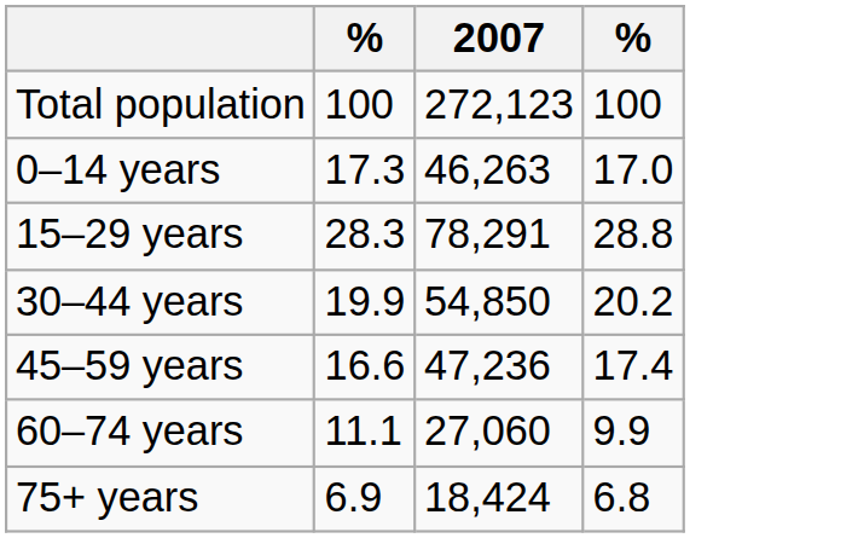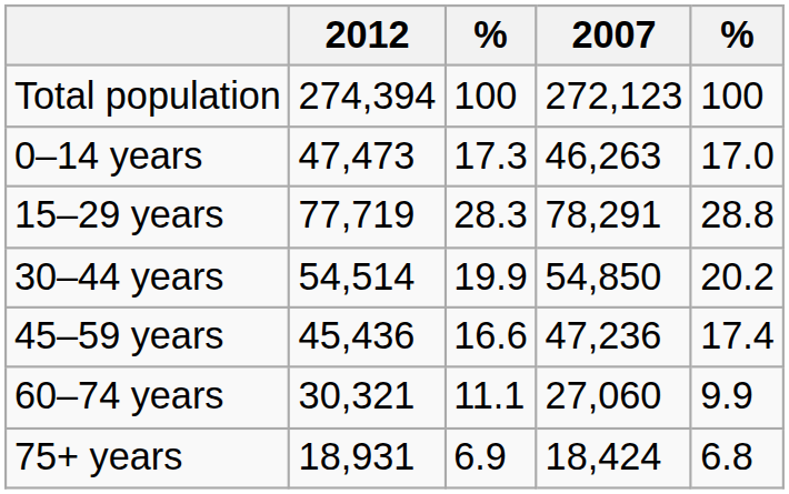+ column: 2012 | 274,394 | 47,473 | 77,719 | 54,514 | 45,436 | 30,321 | 18,931
